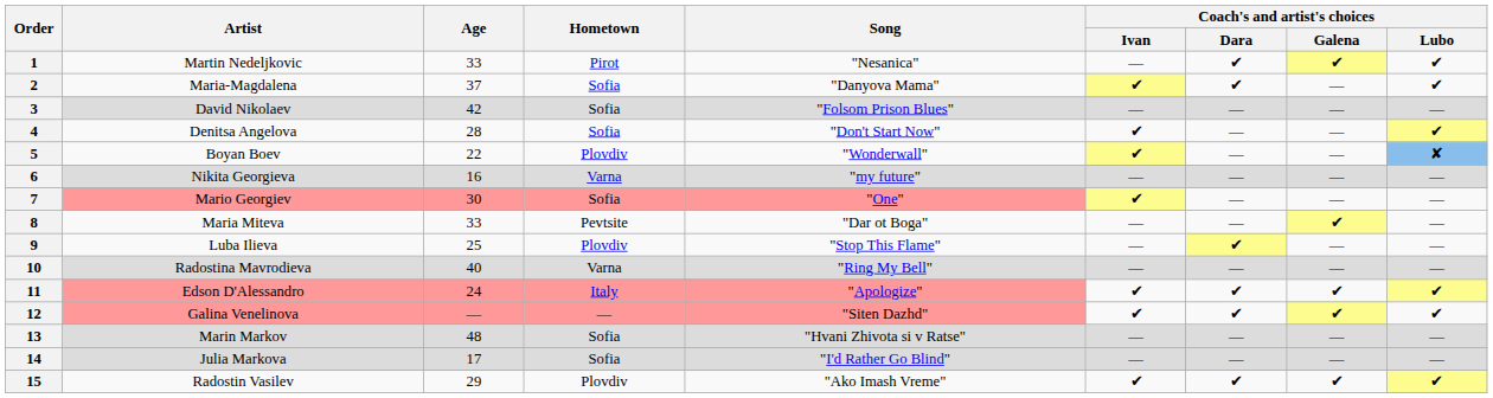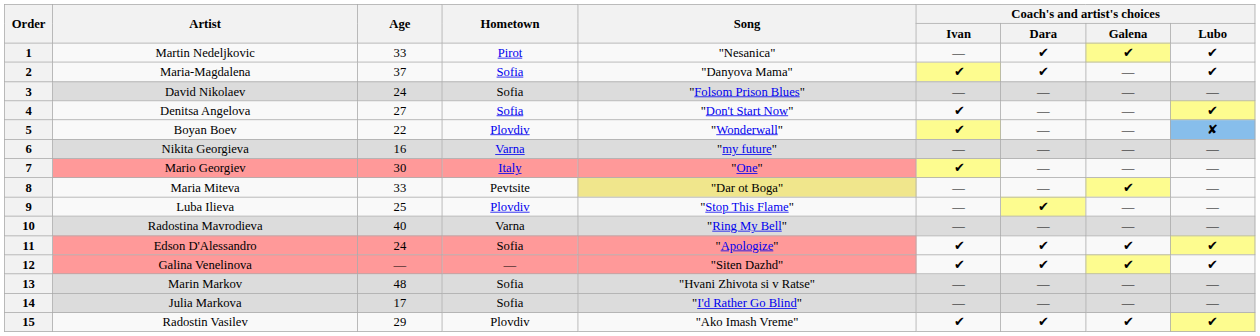3 | Age: 42 -> 24
4 | Age: 28 -> 27
7 | Hometown: Sofia -> Italy
8 | Song: no background -> khaki background
11 | Hometown: Italy -> Sofia
